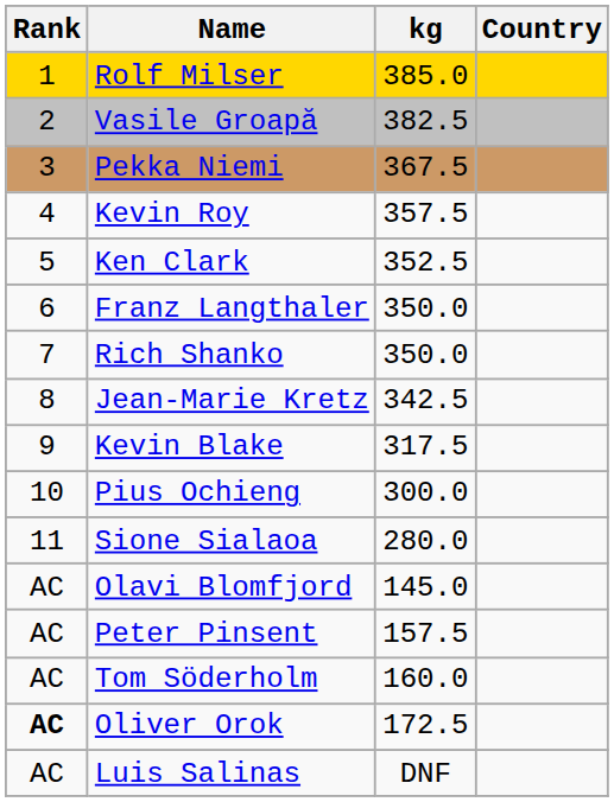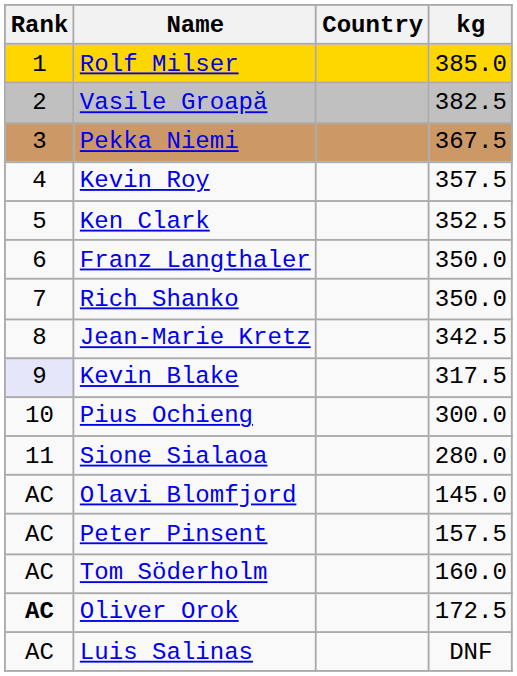columns swapped: Country <-> kg
Kevin Blake | Rank: no background -> lavender background
